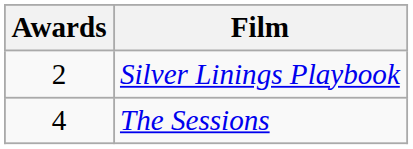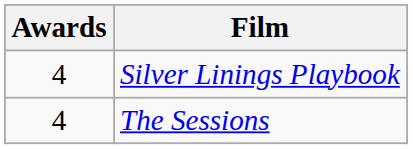Silver Linings Playbook | Awards: 2 -> 4
